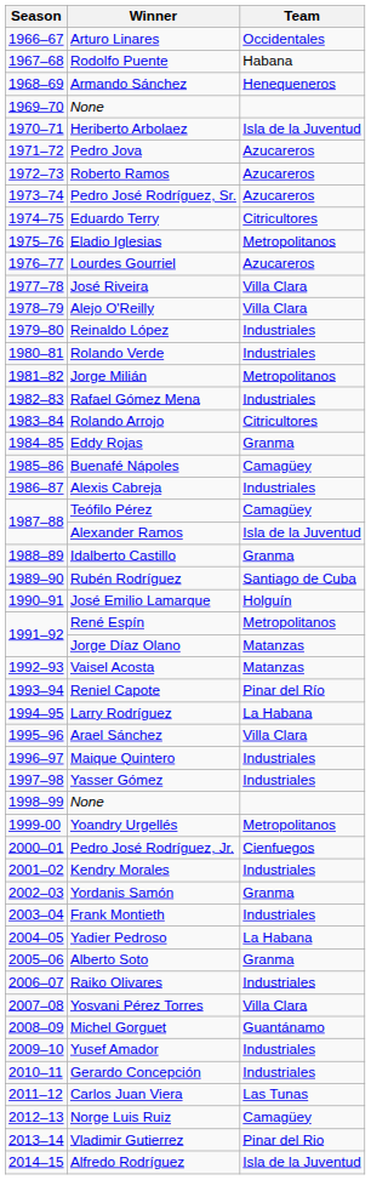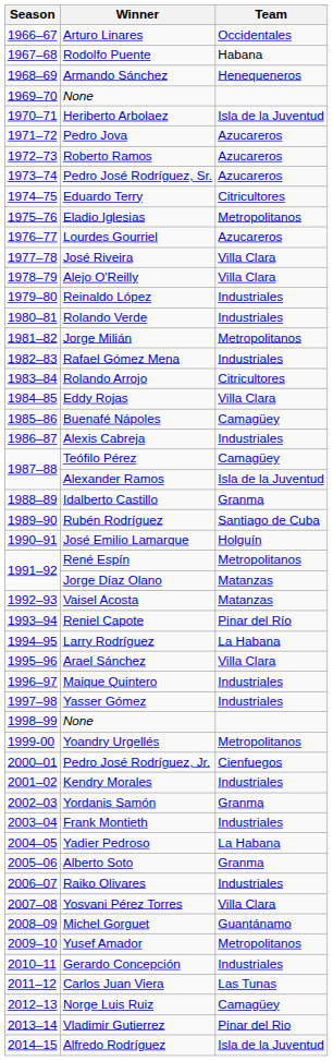Eddy Rojas | Team: Granma -> Villa Clara
Yusef Amador | Team: Industriales -> Metropolitanos
